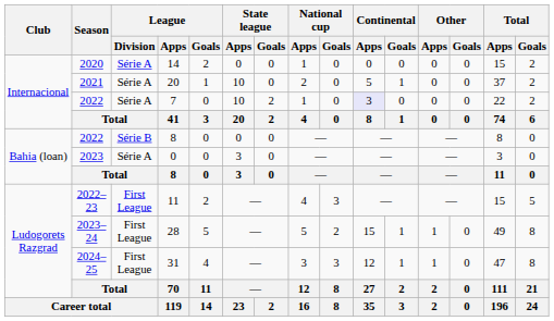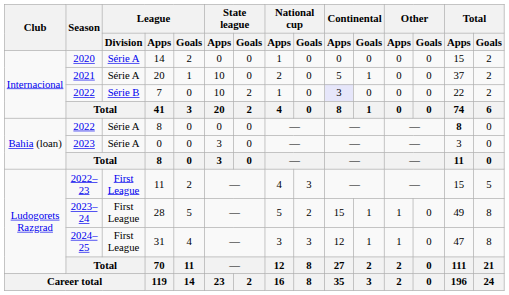7 | League / Division: Série A -> Série B
2022 / 8 | League / Division: Série B -> Série A
2022 / 8 | Total / Apps: normal -> bold
